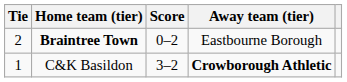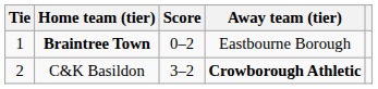Braintree Town | Tie: 2 -> 1
C&K Basildon | Tie: 1 -> 2
